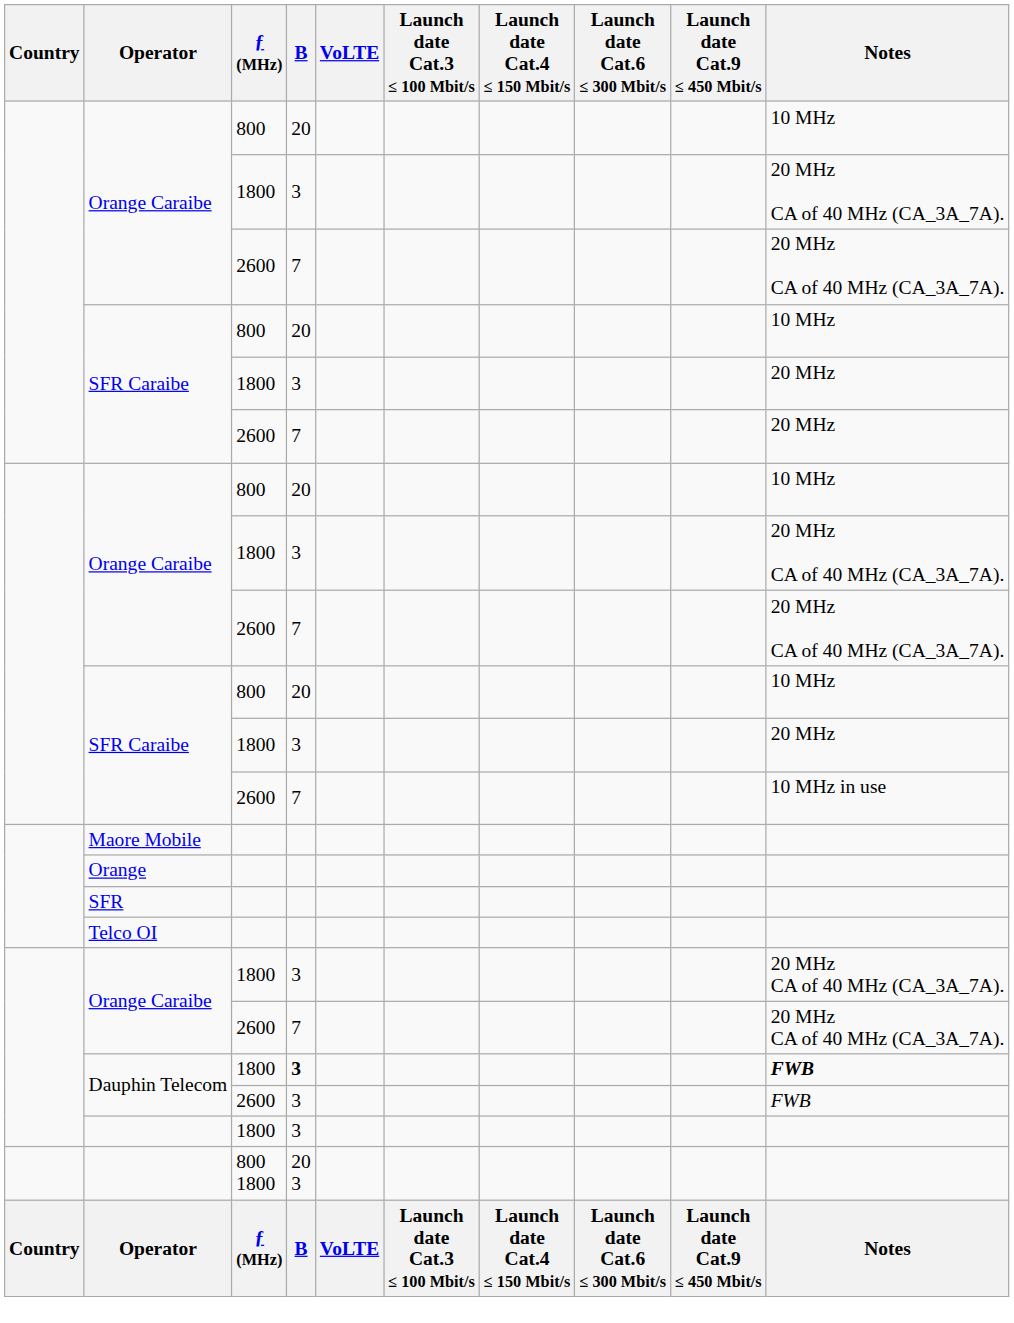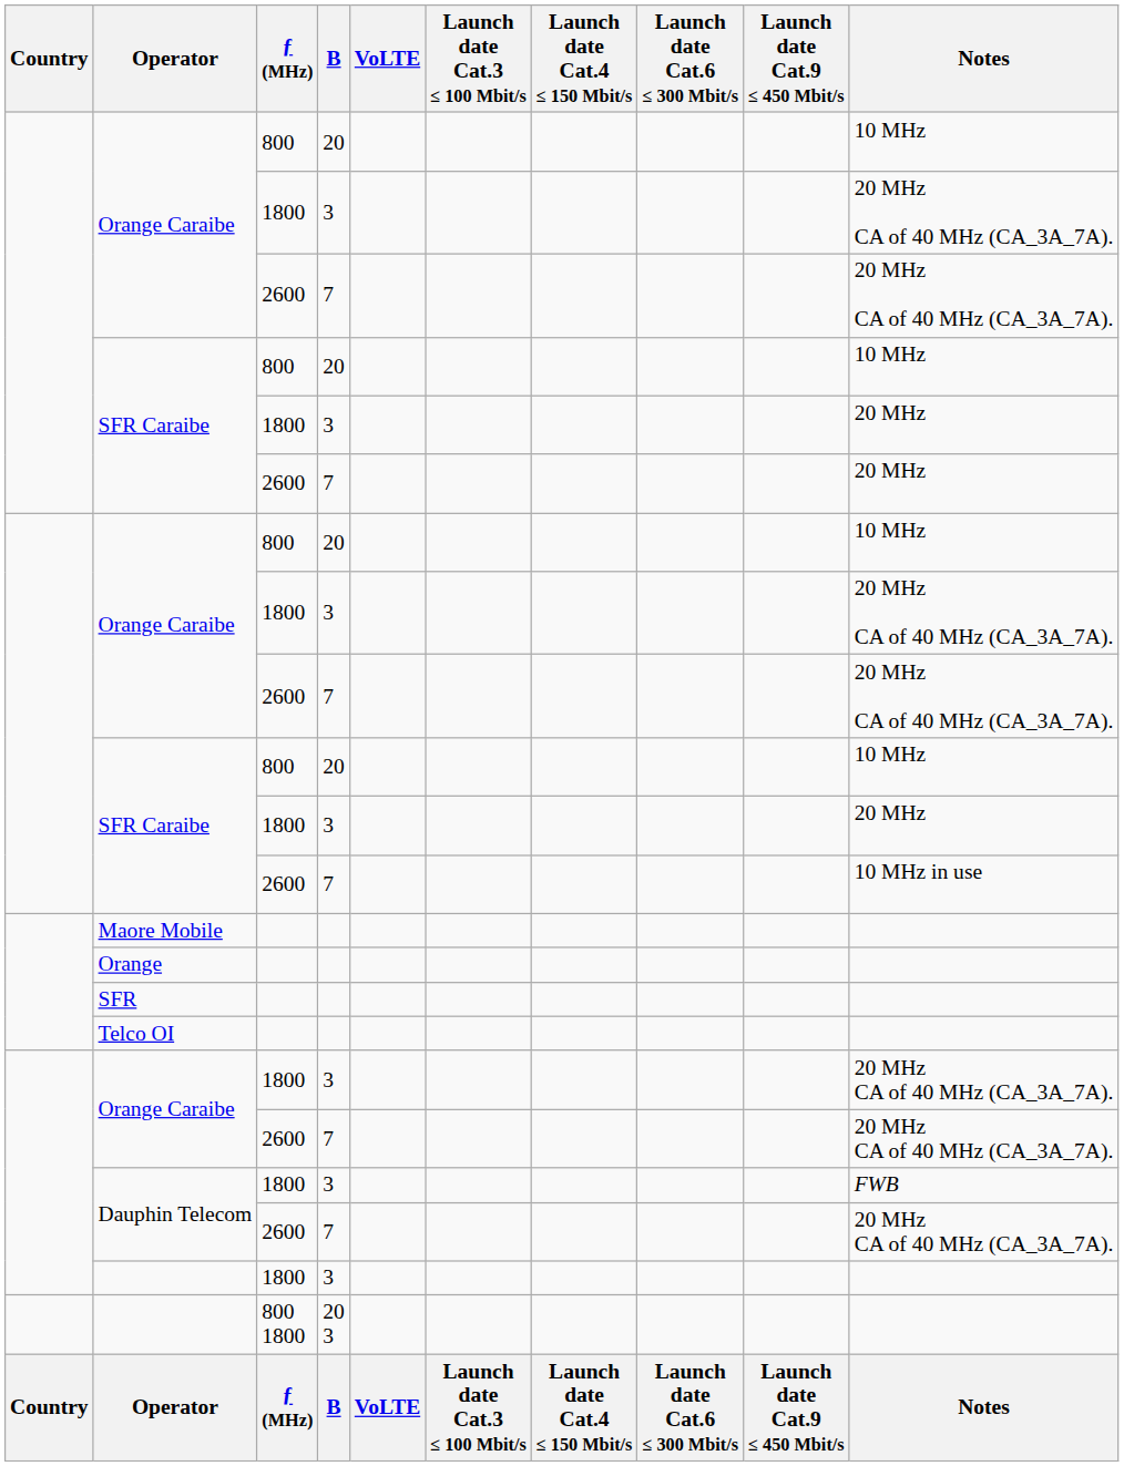Dauphin Telecom / 1800 | B: bold -> normal
Dauphin Telecom / 1800 | Notes: bold -> normal
Dauphin Telecom / 2600 | B: 3 -> 7
Dauphin Telecom / 2600 | Notes: FWB -> 20 MHz CA of 40 MHz (CA_3A_7A).
